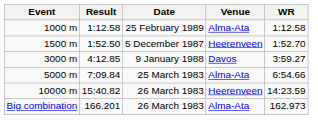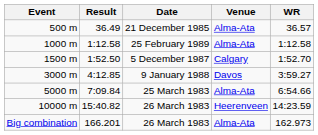+ row: 500 m | 36.49 | 21 December 1985 | Alma-Ata | 36.57
1500 m | Venue: Heerenveen -> Calgary
